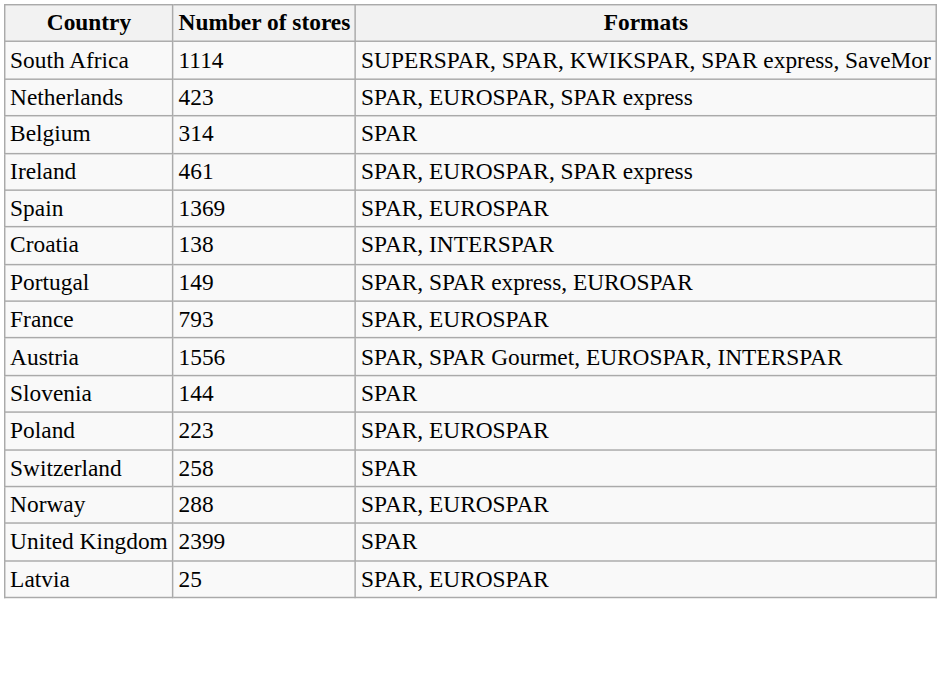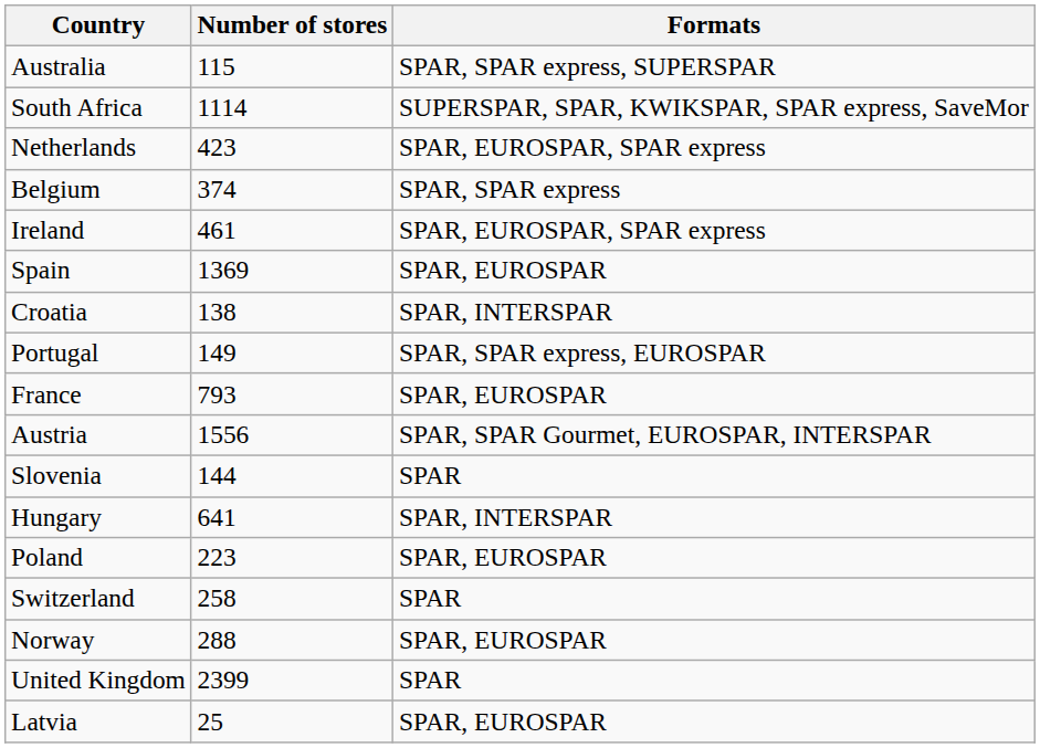+ row: Australia | 115 | SPAR, SPAR express, SUPERSPAR
Belgium | Number of stores: 314 -> 374
Belgium | Formats: SPAR -> SPAR, SPAR express
+ row: Hungary | 641 | SPAR, INTERSPAR
